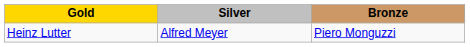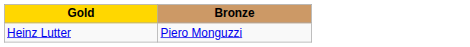- column: Silver | Alfred Meyer
